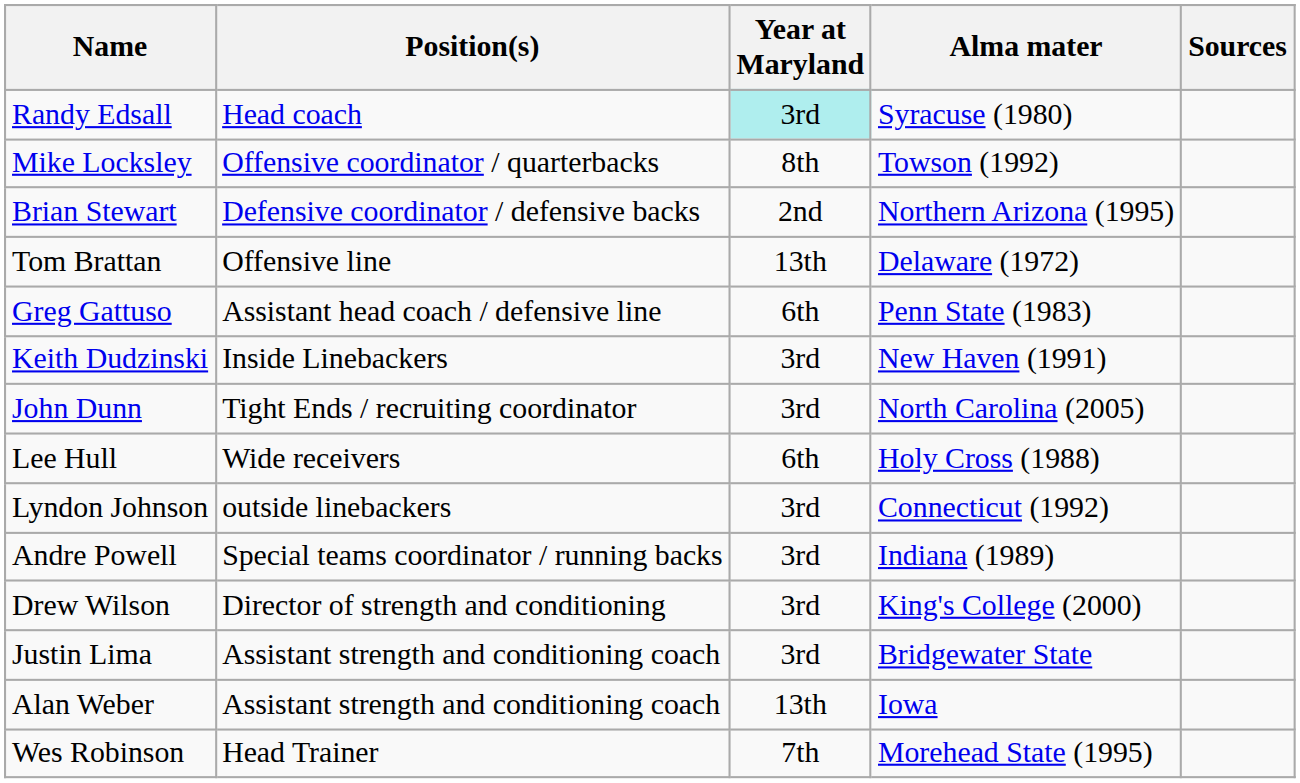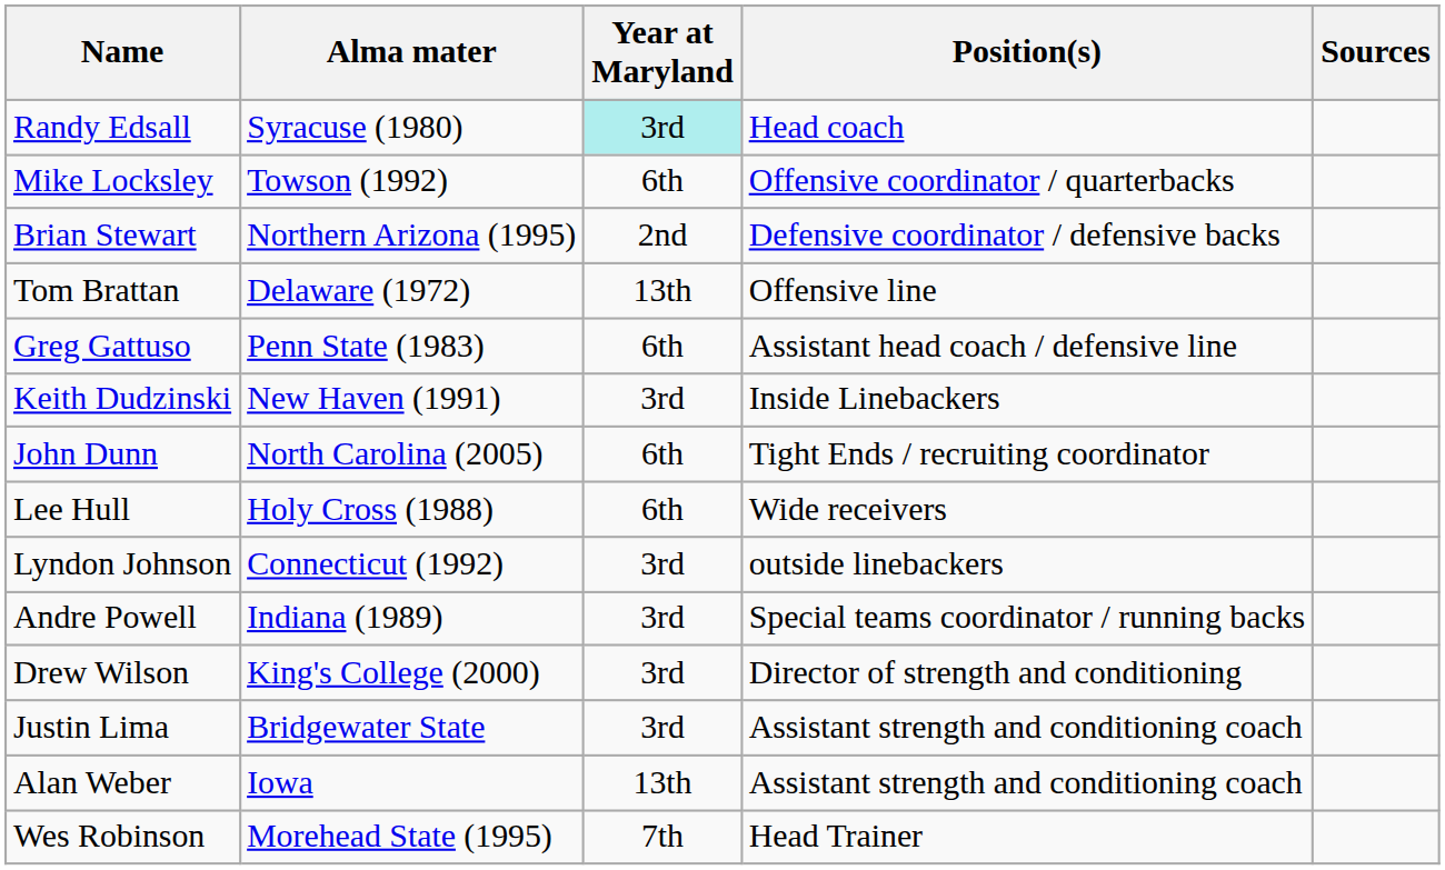columns swapped: Position(s) <-> Alma mater
Mike Locksley | Year at Maryland: 8th -> 6th
John Dunn | Year at Maryland: 3rd -> 6th
